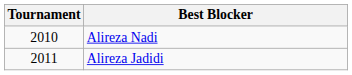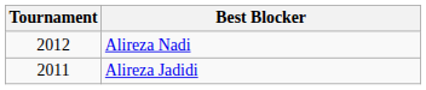Alireza Nadi | Tournament: 2010 -> 2012
